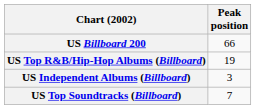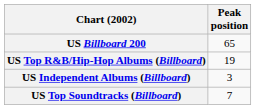US Billboard 200 | Peak position: 66 -> 65
